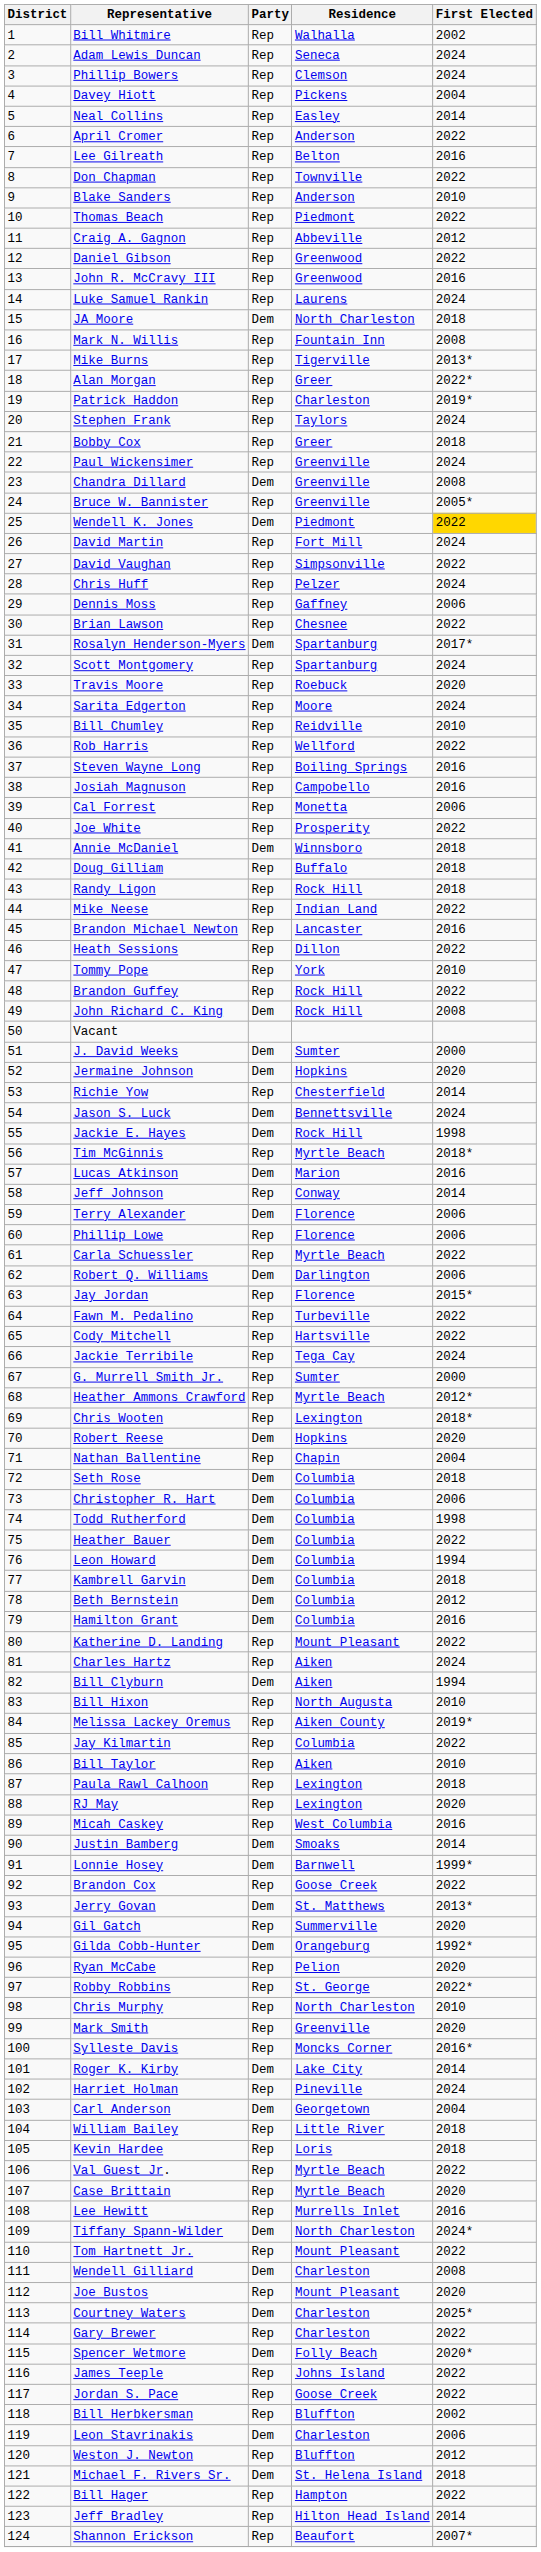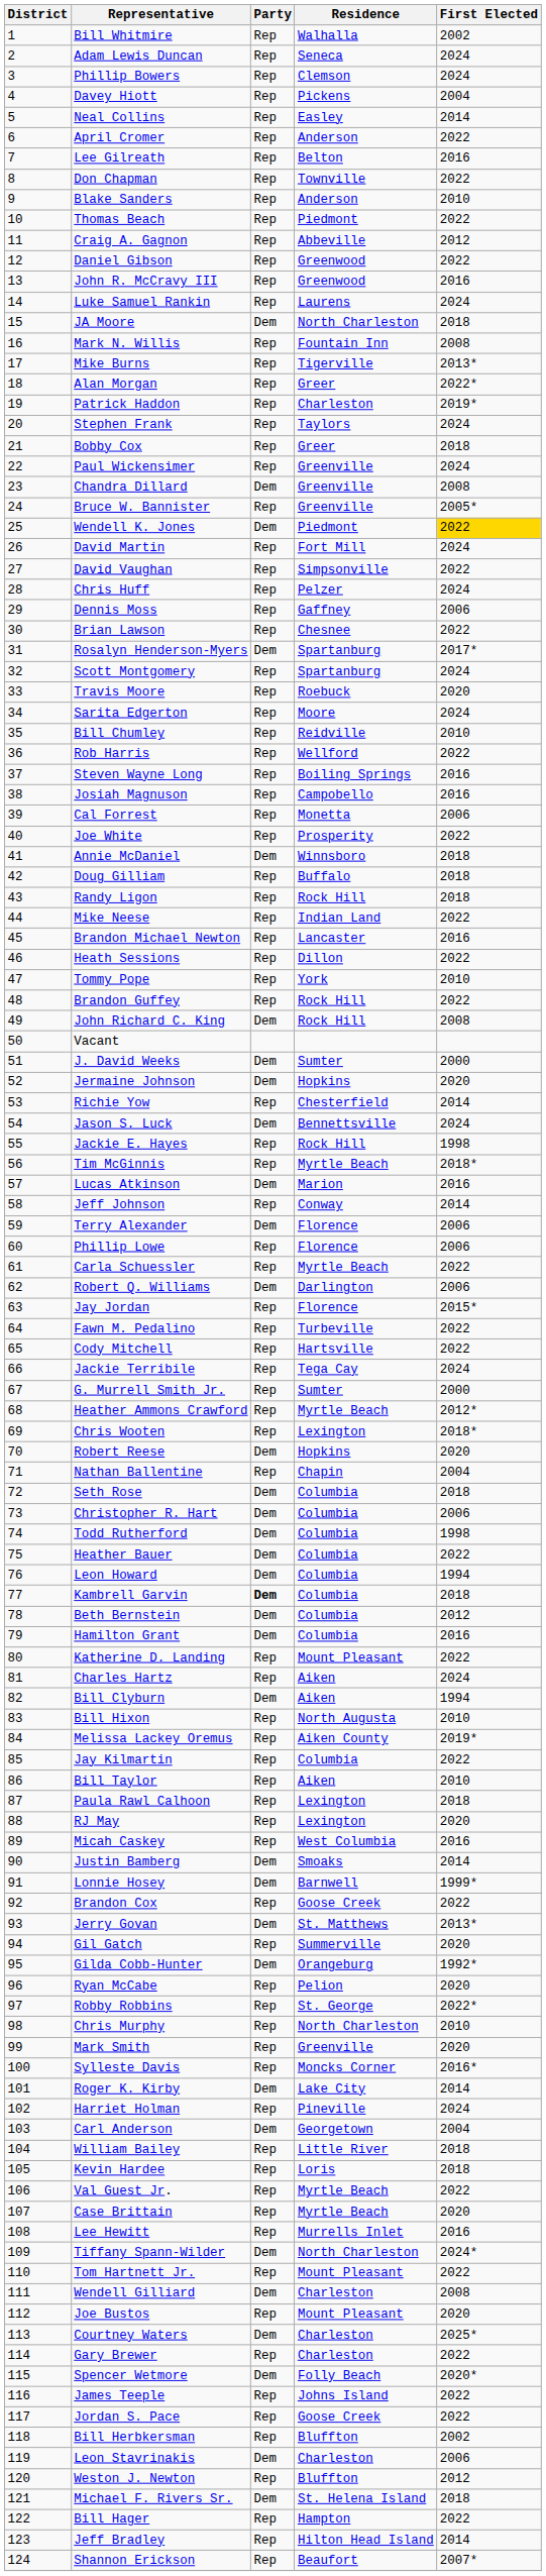Jackie E. Hayes | Party: Dem -> Rep
Kambrell Garvin | Party: normal -> bold
